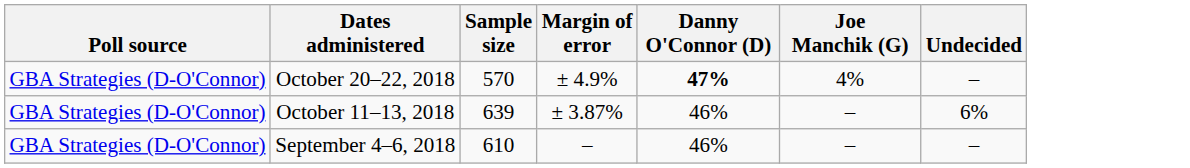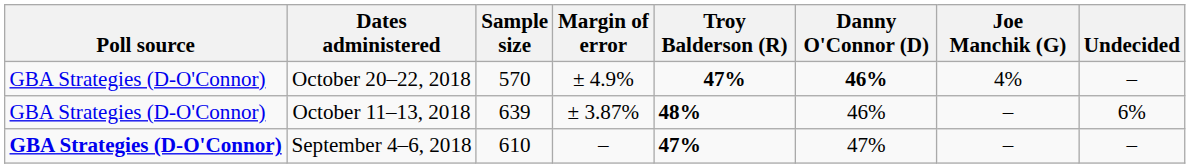+ column: Troy Balderson (R) | 47% | 48% | 47%
October 20–22, 2018 | Danny O'Connor (D): 47% -> 46%
September 4–6, 2018 | Poll source: normal -> bold
September 4–6, 2018 | Danny O'Connor (D): 46% -> 47%
